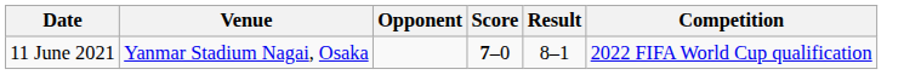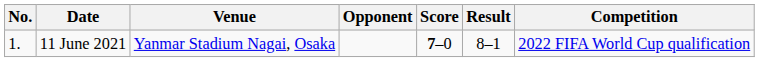+ column: No. | 1.
